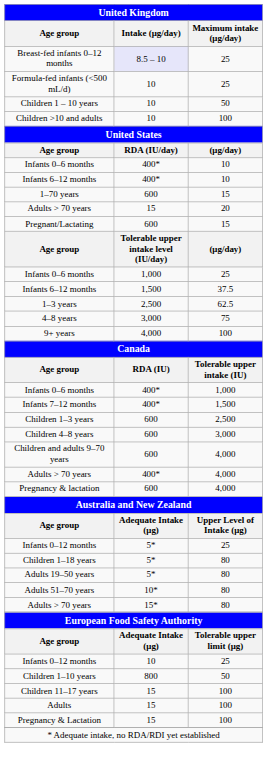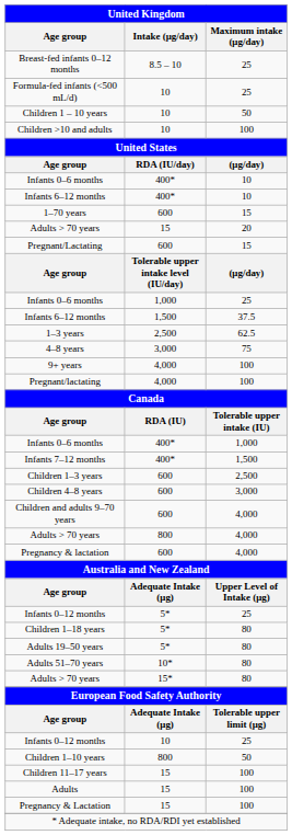Breast-fed infants 0–12 months | Intake (μg/day): lavender background -> no background
+ row: Pregnant/lactating | 4,000 | 100
Adults > 70 years / 4,000 | Intake (μg/day): 400* -> 800
